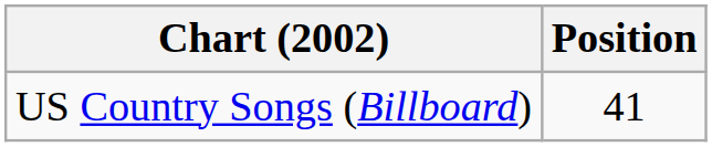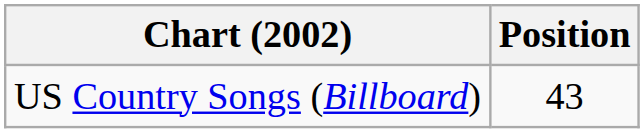US Country Songs (Billboard) | Position: 41 -> 43
